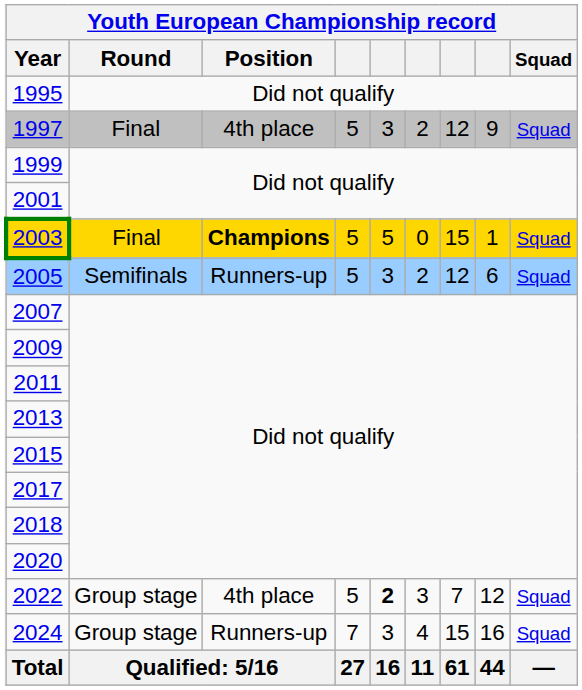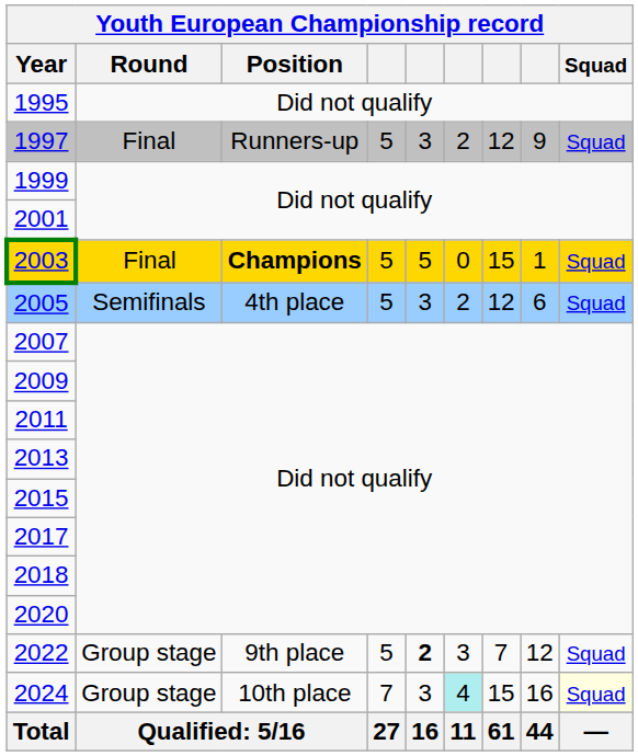1997 | Position: 4th place -> Runners-up
2005 | Position: Runners-up -> 4th place
2022 | Position: 4th place -> 9th place
2024 | Position: Runners-up -> 10th place
2024 | column 6: no background -> paleturquoise background
2024 | Squad: no background -> lightyellow background
